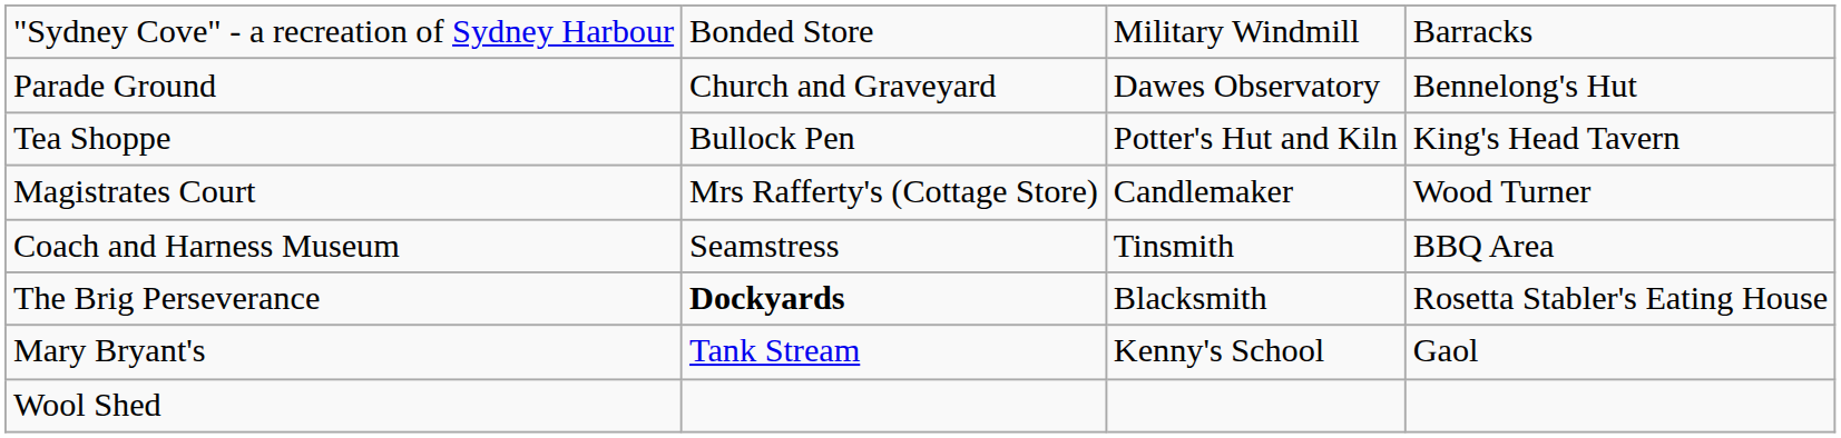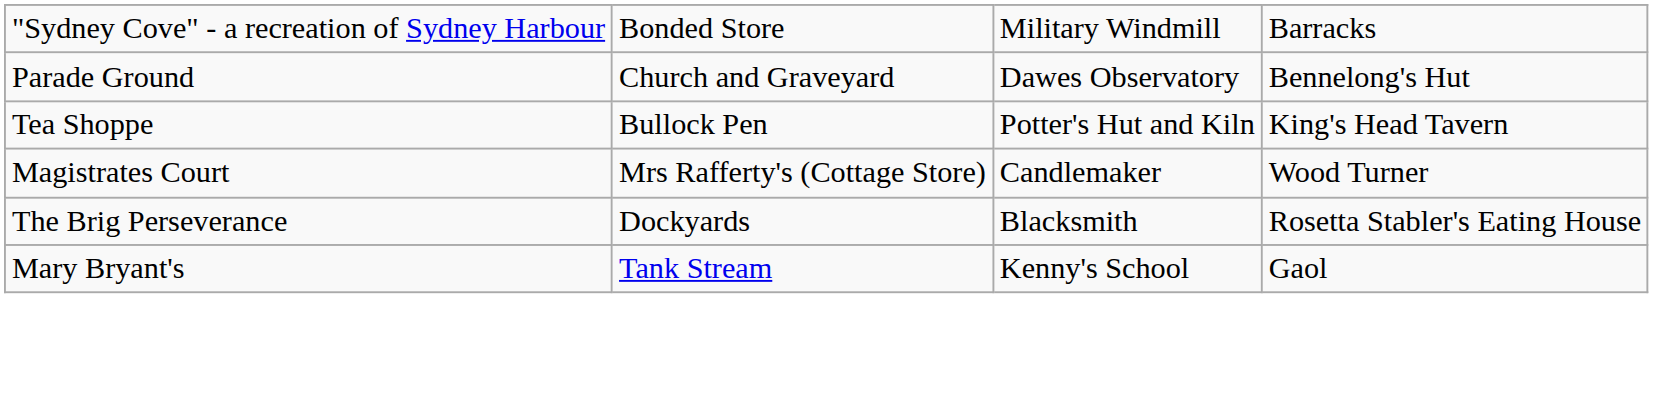- row: Coach and Harness Museum | Seamstress | Tinsmith | BBQ Area
The Brig Perseverance | column 2: bold -> normal
- row: Wool Shed
